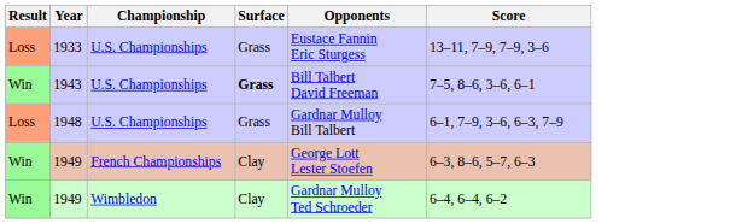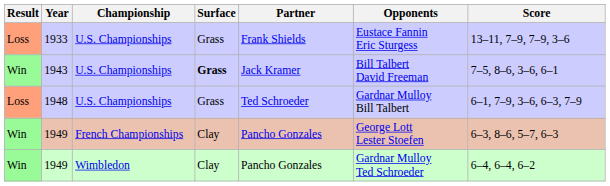+ column: Partner | Frank Shields | Jack Kramer | Ted Schroeder | Pancho Gonzales | Pancho Gonzales
